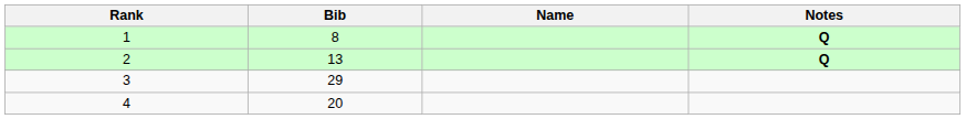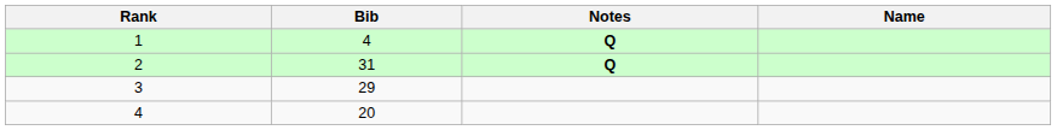columns swapped: Name <-> Notes
1 | Bib: 8 -> 4
2 | Bib: 13 -> 31
